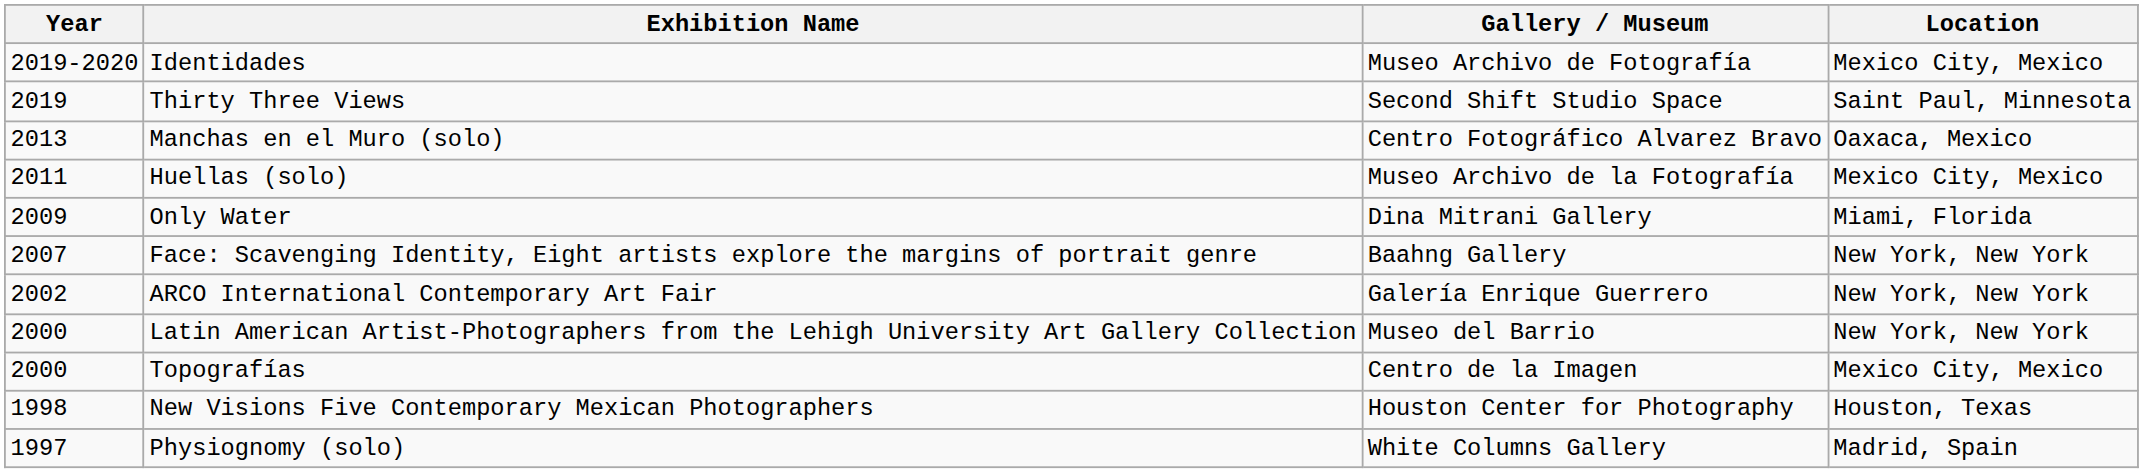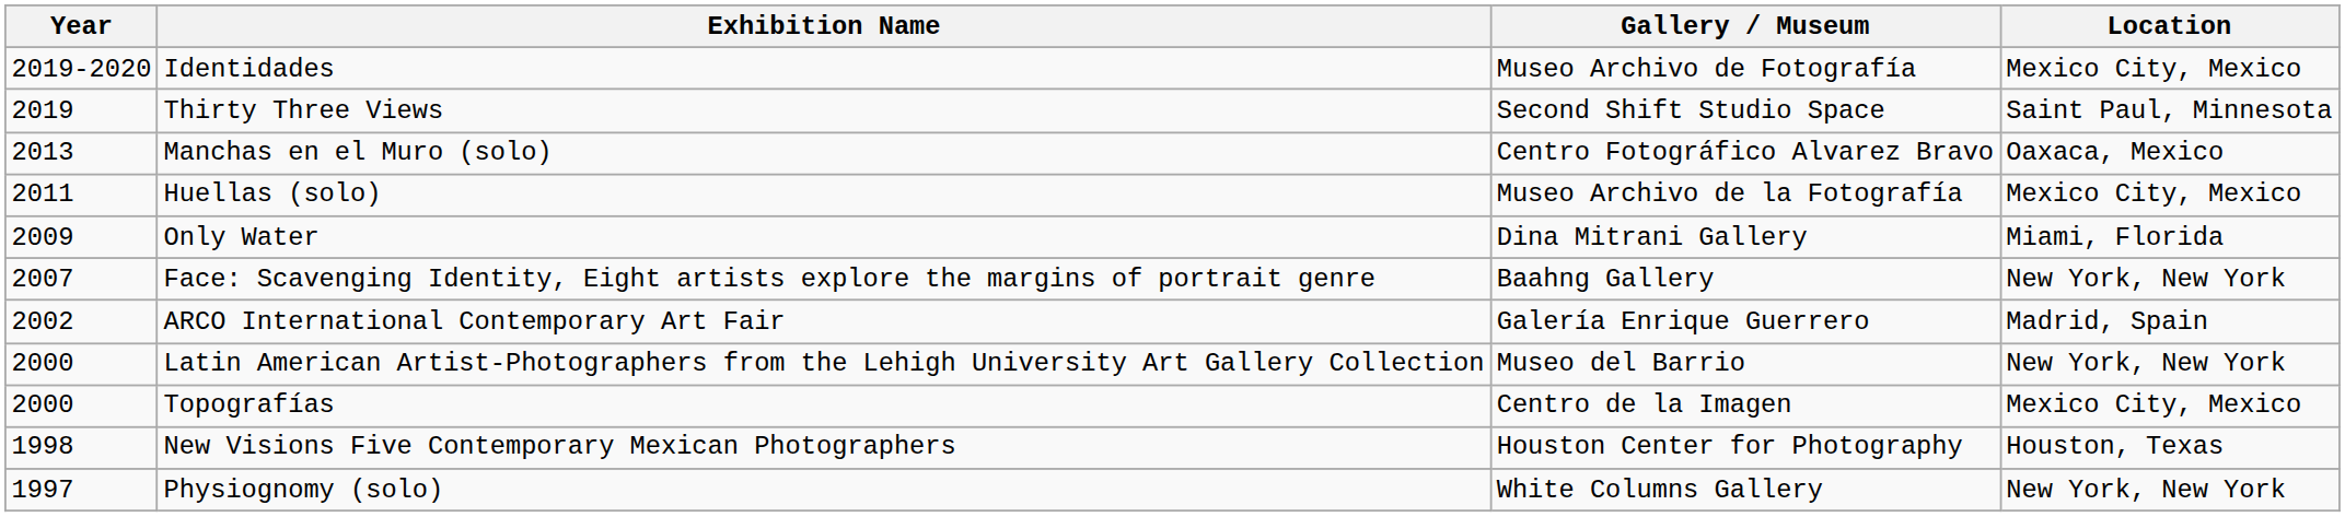ARCO International Contemporary Art Fair | Location: New York, New York -> Madrid, Spain
Physiognomy (solo) | Location: Madrid, Spain -> New York, New York
